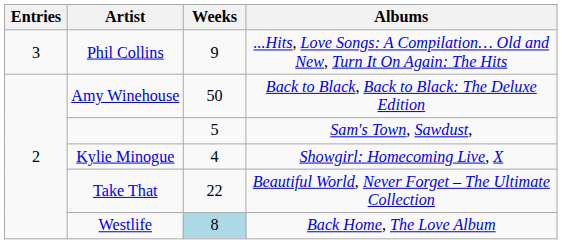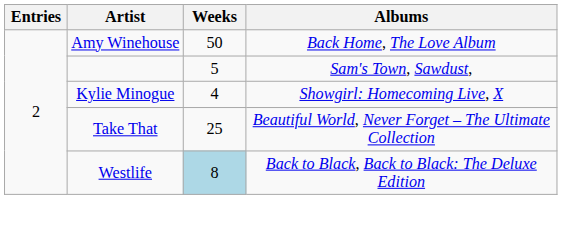- row: 3 | Phil Collins | 9 | ...Hits, Love Songs: A Compilation… Old and New, Turn It On Again: The Hits
Amy Winehouse | Albums: Back to Black, Back to Black: The Deluxe Edition -> Back Home, The Love Album
Take That | Weeks: 22 -> 25
Westlife | Albums: Back Home, The Love Album -> Back to Black, Back to Black: The Deluxe Edition
